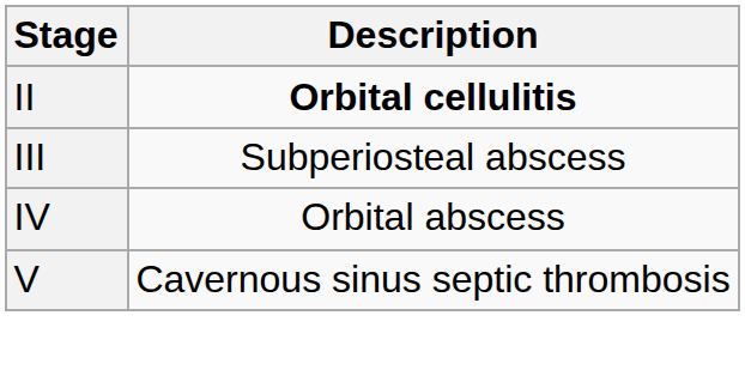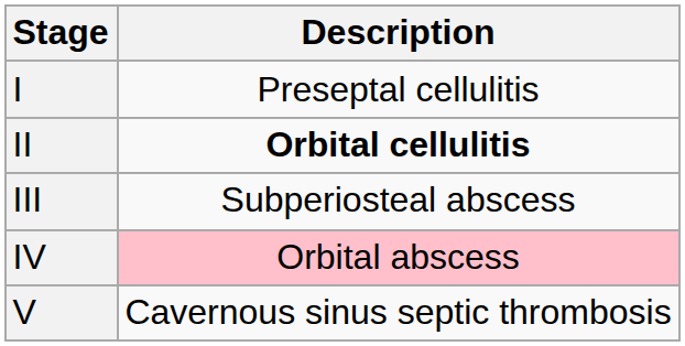+ row: I | Preseptal cellulitis
IV | Description: no background -> pink background
